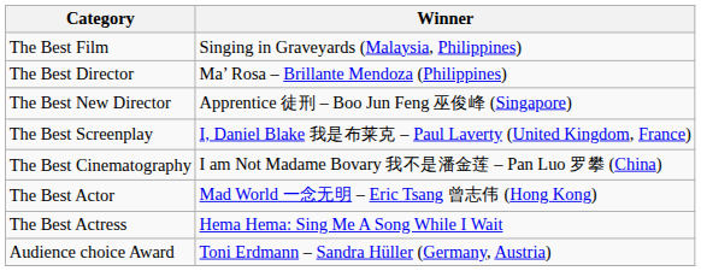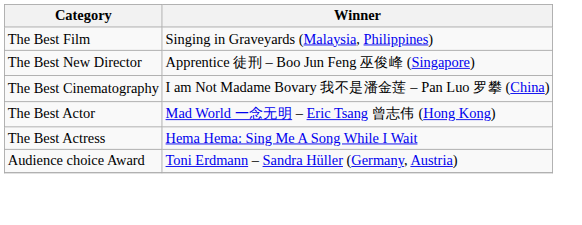- row: The Best Director | Ma’ Rosa – Brillante Mendoza (Philippines)
- row: The Best Screenplay | I, Daniel Blake 我是布莱克 – Paul Laverty (United Kingdom, France)
